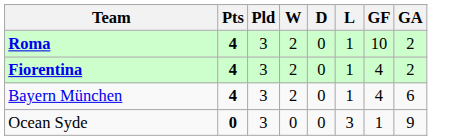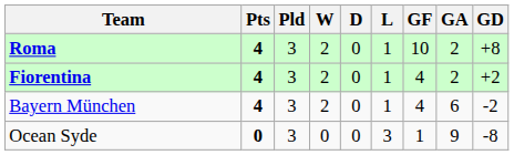+ column: GD | +8 | +2 | -2 | -8
